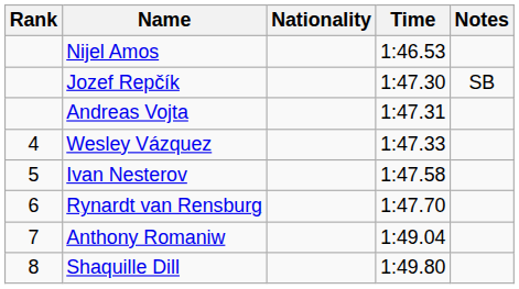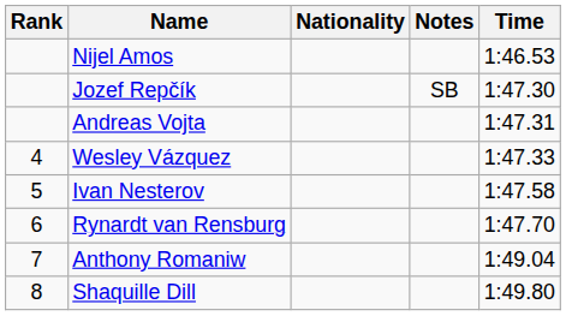columns swapped: Time <-> Notes
